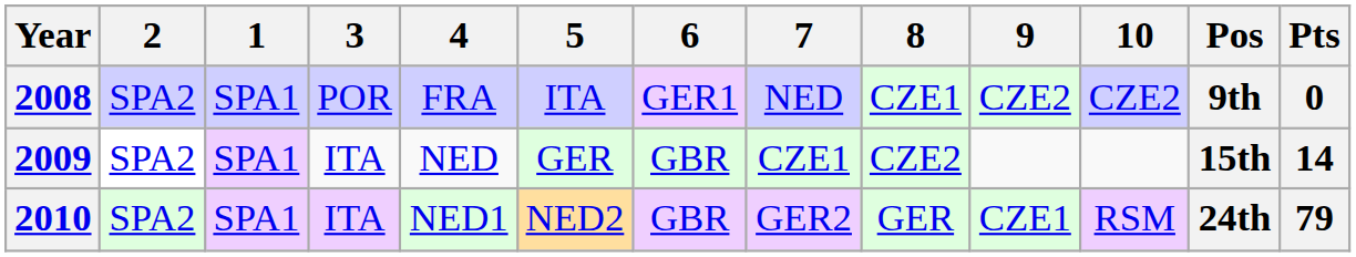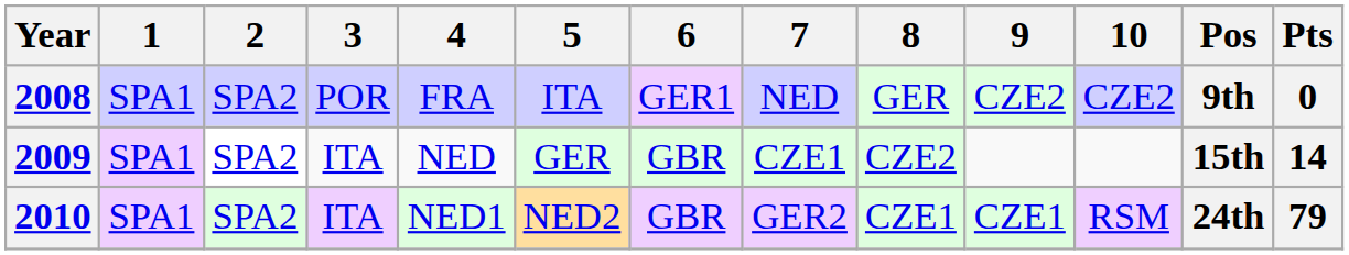columns swapped: 1 <-> 2
2008 | 8: CZE1 -> GER
2010 | 8: GER -> CZE1
